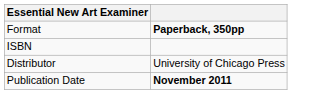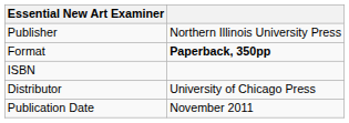+ row: Publisher | Northern Illinois University Press
Publication Date | column 2: bold -> normal
